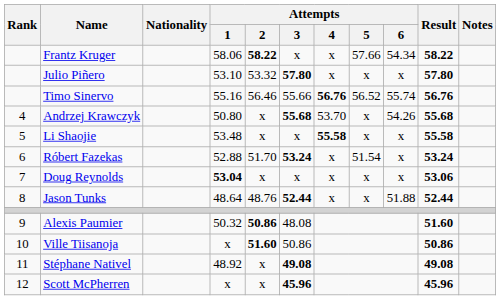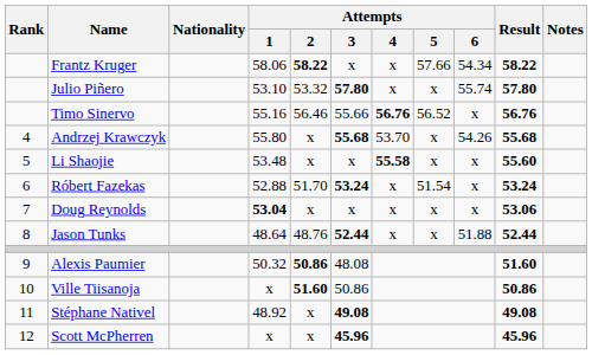Julio Piñero | Attempts / 6: x -> 55.74
Timo Sinervo | Attempts / 6: 55.74 -> x
Andrzej Krawczyk | Attempts / 1: 50.80 -> 55.80
Li Shaojie | Result: 55.58 -> 55.60
